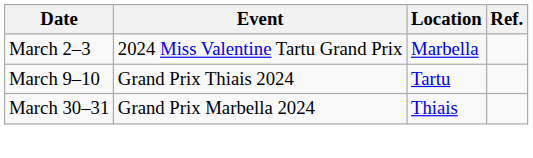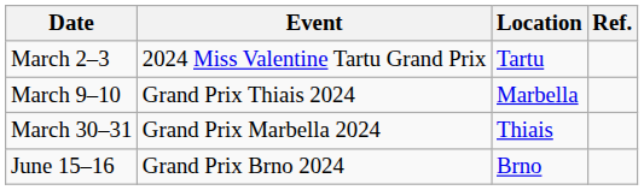March 2–3 | Location: Marbella -> Tartu
March 9–10 | Location: Tartu -> Marbella
+ row: June 15–16 | Grand Prix Brno 2024 | Brno
